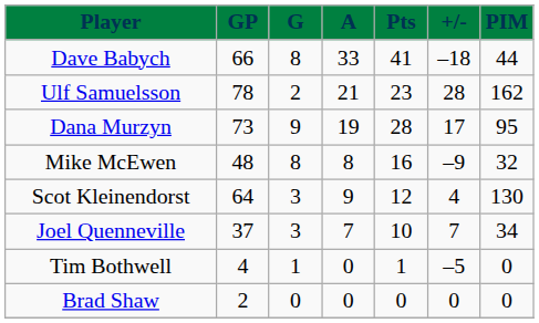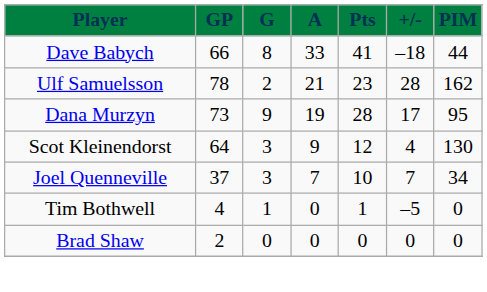- row: Mike McEwen | 48 | 8 | 8 | 16 | –9 | 32
